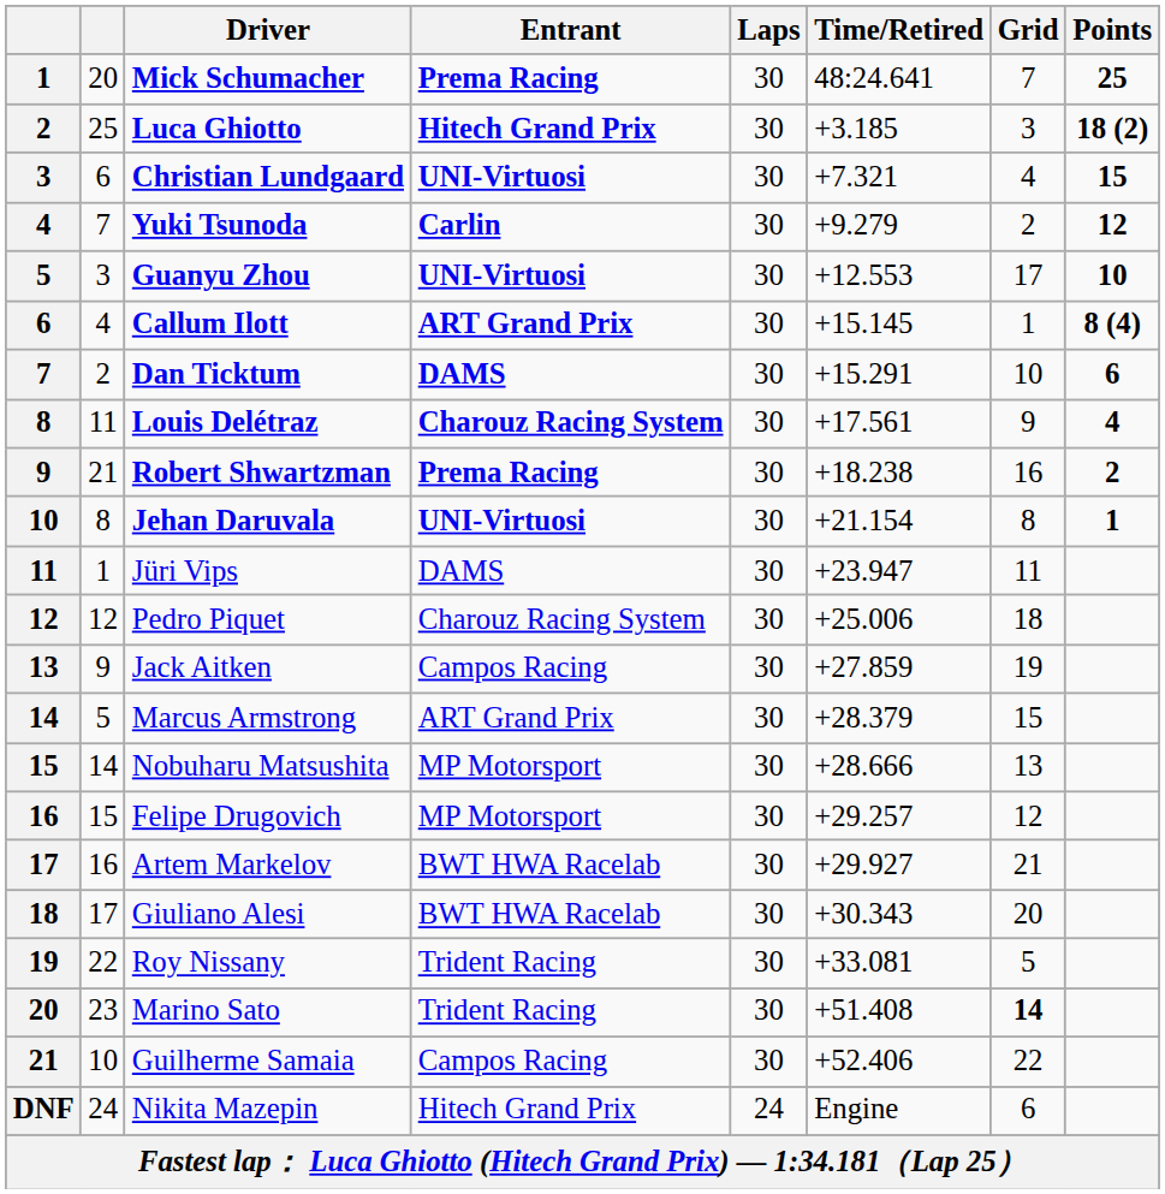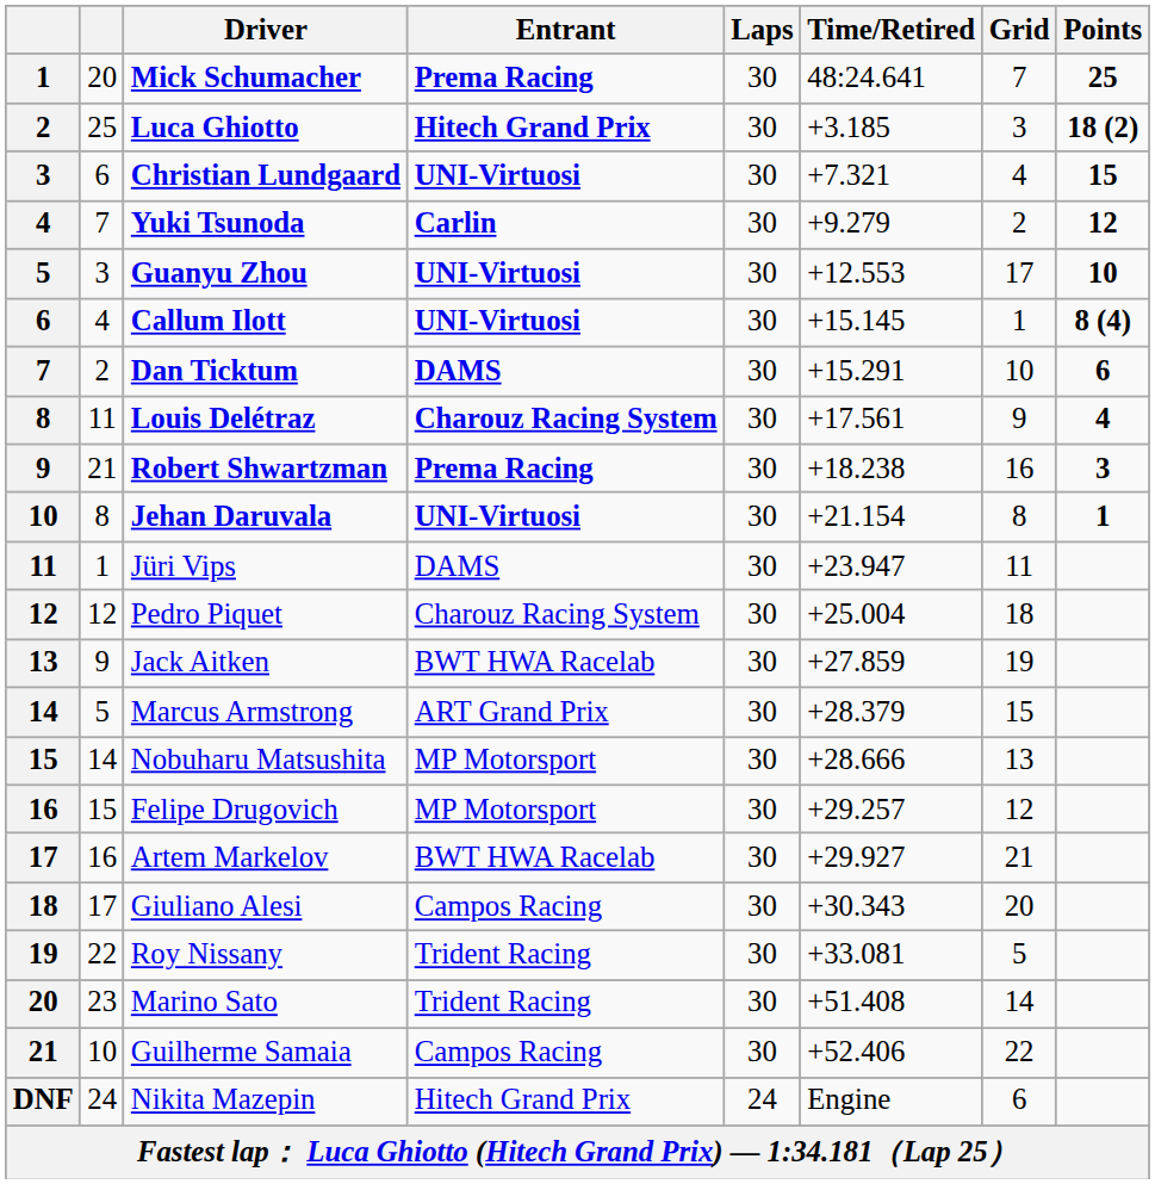Callum Ilott | Entrant: ART Grand Prix -> UNI-Virtuosi
Robert Shwartzman | Points: 2 -> 3
Pedro Piquet | Time/Retired: +25.006 -> +25.004
Jack Aitken | Entrant: Campos Racing -> BWT HWA Racelab
Giuliano Alesi | Entrant: BWT HWA Racelab -> Campos Racing
Marino Sato | Grid: bold -> normal
